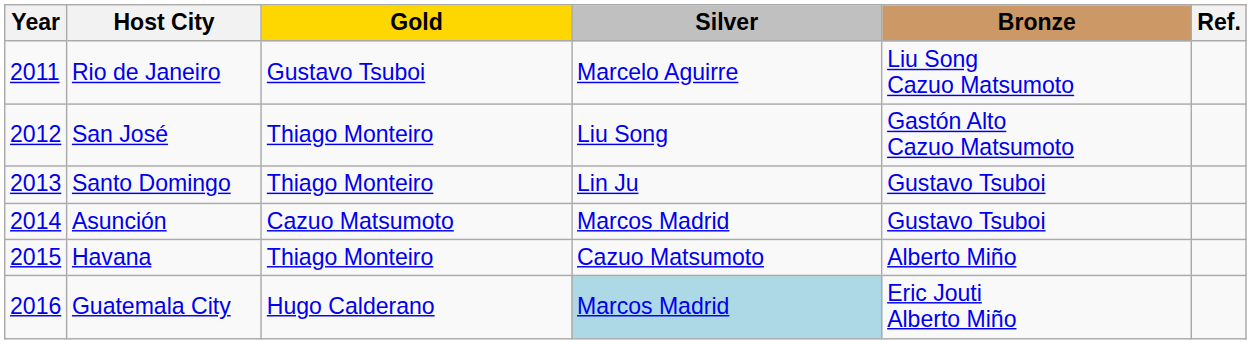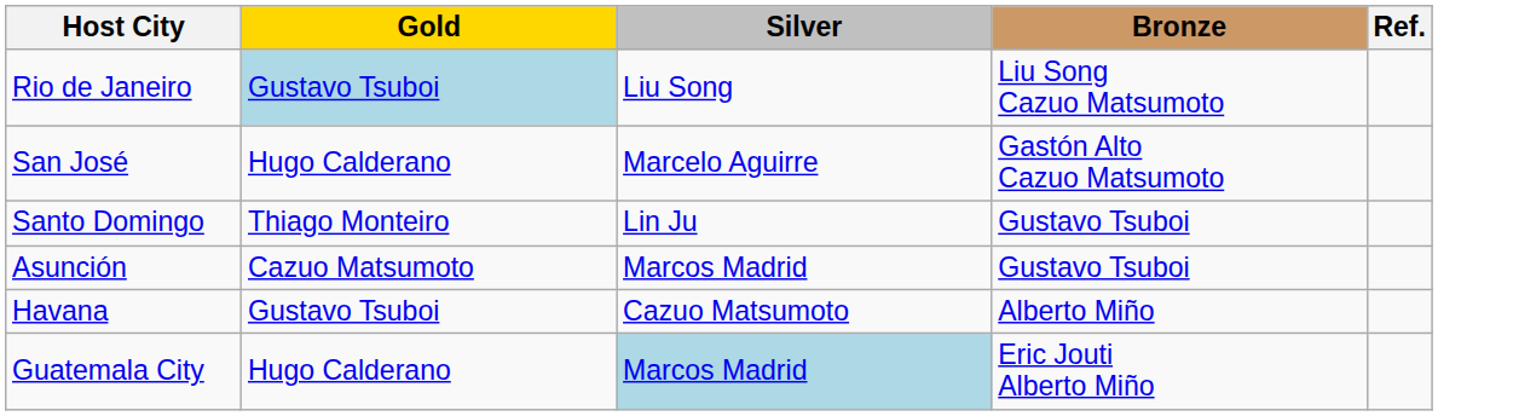- column: Year | 2011 | 2012 | 2013 | 2014 | 2015 | 2016
Rio de Janeiro | Gold: no background -> lightblue background
Rio de Janeiro | Silver: Marcelo Aguirre -> Liu Song
San José | Gold: Thiago Monteiro -> Hugo Calderano
San José | Silver: Liu Song -> Marcelo Aguirre
Havana | Gold: Thiago Monteiro -> Gustavo Tsuboi
